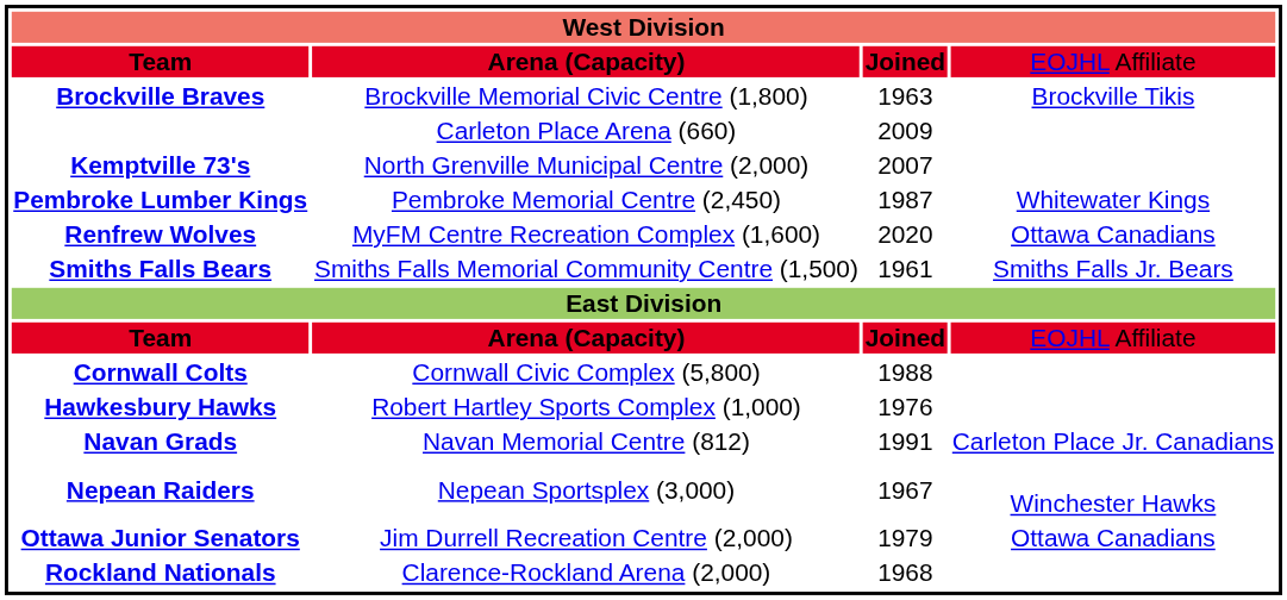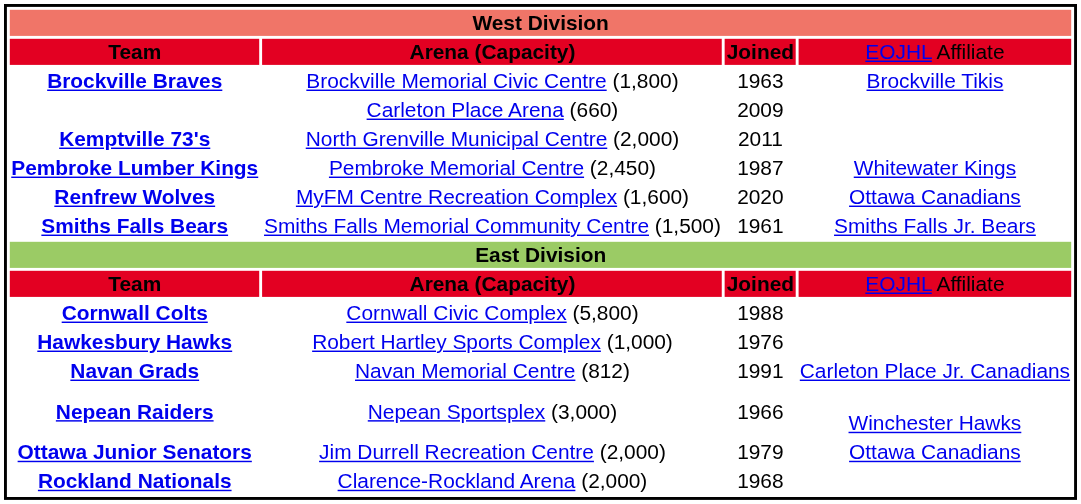Kemptville 73's | column 3: 2007 -> 2011
Nepean Raiders | column 3: 1967 -> 1966
